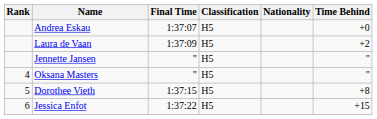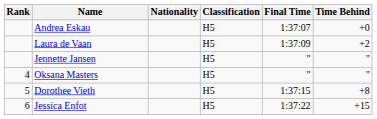columns swapped: Nationality <-> Final Time
